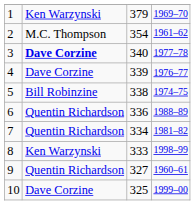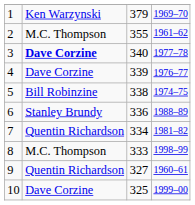2 | column 3: 354 -> 355
6 | column 2: Quentin Richardson -> Stanley Brundy
8 | column 2: Ken Warzynski -> M.C. Thompson
